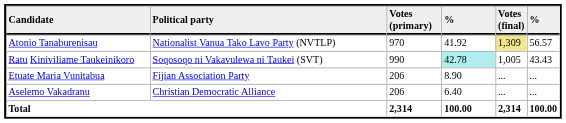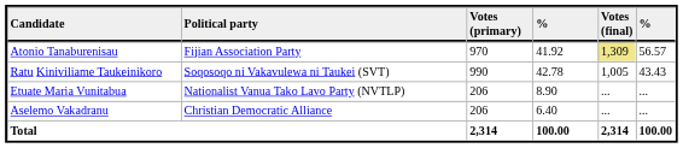Atonio Tanaburenisau | Political party: Nationalist Vanua Tako Lavo Party (NVTLP) -> Fijian Association Party
Ratu Kiniviliame Taukeinikoro | column 4: paleturquoise background -> no background
Etuate Maria Vunitabua | Political party: Fijian Association Party -> Nationalist Vanua Tako Lavo Party (NVTLP)
